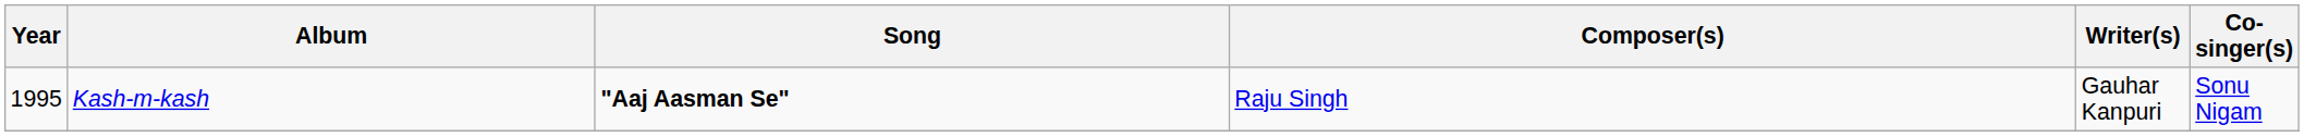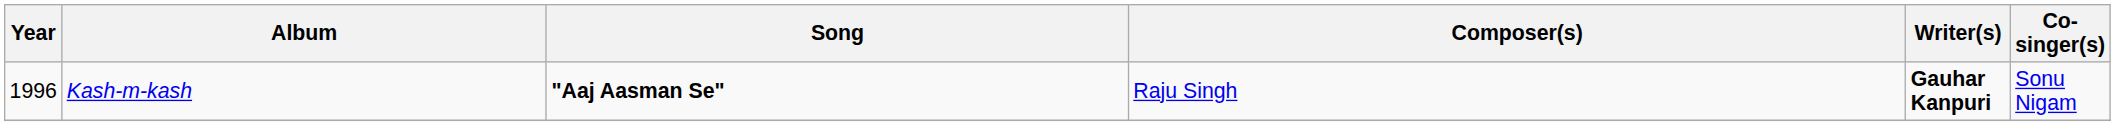Kash-m-kash | Year: 1995 -> 1996
Kash-m-kash | Writer(s): normal -> bold
